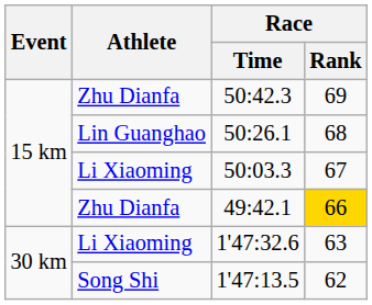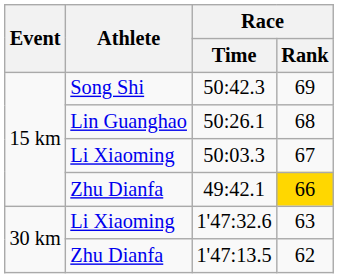50:42.3 | Athlete: Zhu Dianfa -> Song Shi
1'47:13.5 | Athlete: Song Shi -> Zhu Dianfa
